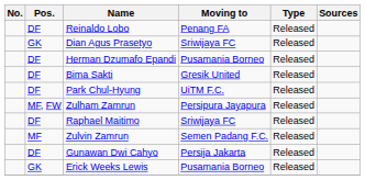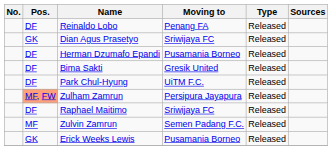Zulham Zamrun | Pos.: no background -> lightsalmon background
- row: DF | Gunawan Dwi Cahyo | Persija Jakarta | Released
